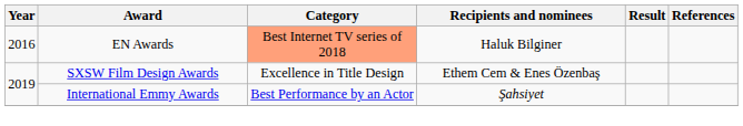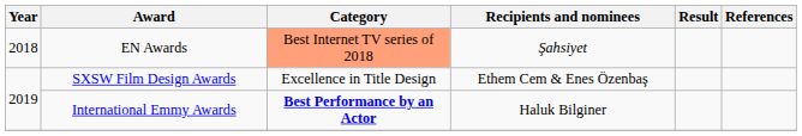EN Awards | Year: 2016 -> 2018
EN Awards | Recipients and nominees: Haluk Bilginer -> Şahsiyet
International Emmy Awards | Category: normal -> bold
International Emmy Awards | Recipients and nominees: Şahsiyet -> Haluk Bilginer
